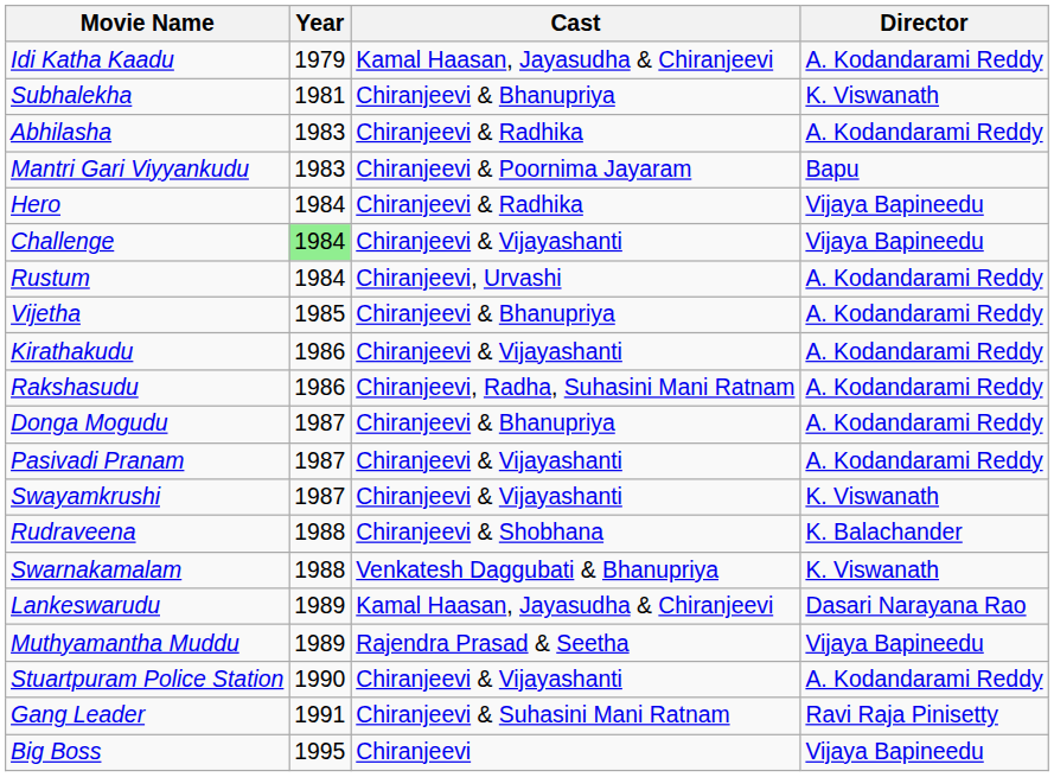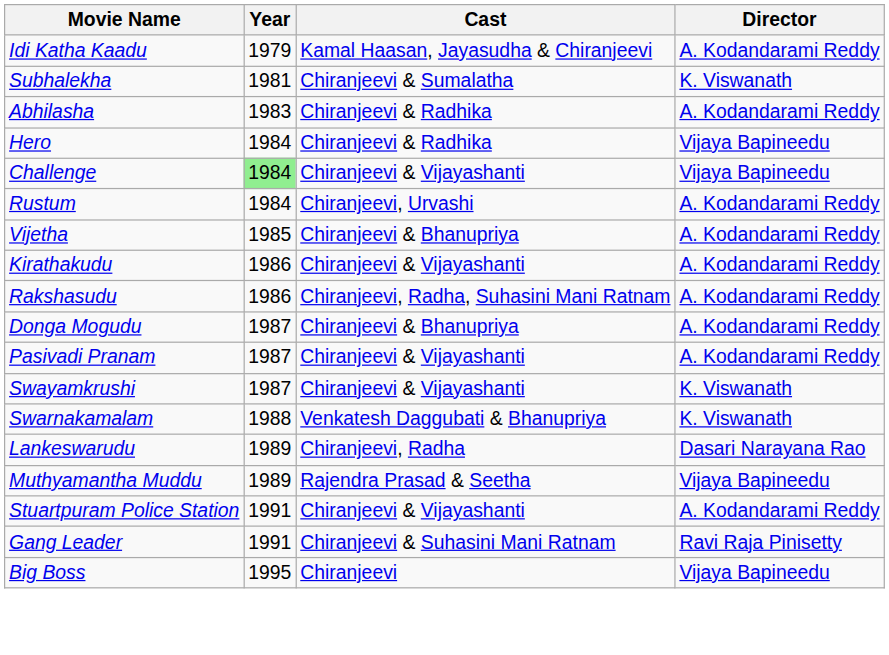Subhalekha | Cast: Chiranjeevi & Bhanupriya -> Chiranjeevi & Sumalatha
- row: Mantri Gari Viyyankudu | 1983 | Chiranjeevi & Poornima Jayaram | Bapu
- row: Rudraveena | 1988 | Chiranjeevi & Shobhana | K. Balachander
Lankeswarudu | Cast: Kamal Haasan, Jayasudha & Chiranjeevi -> Chiranjeevi, Radha
Stuartpuram Police Station | Year: 1990 -> 1991
